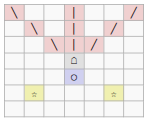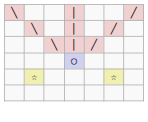- row: ☖
